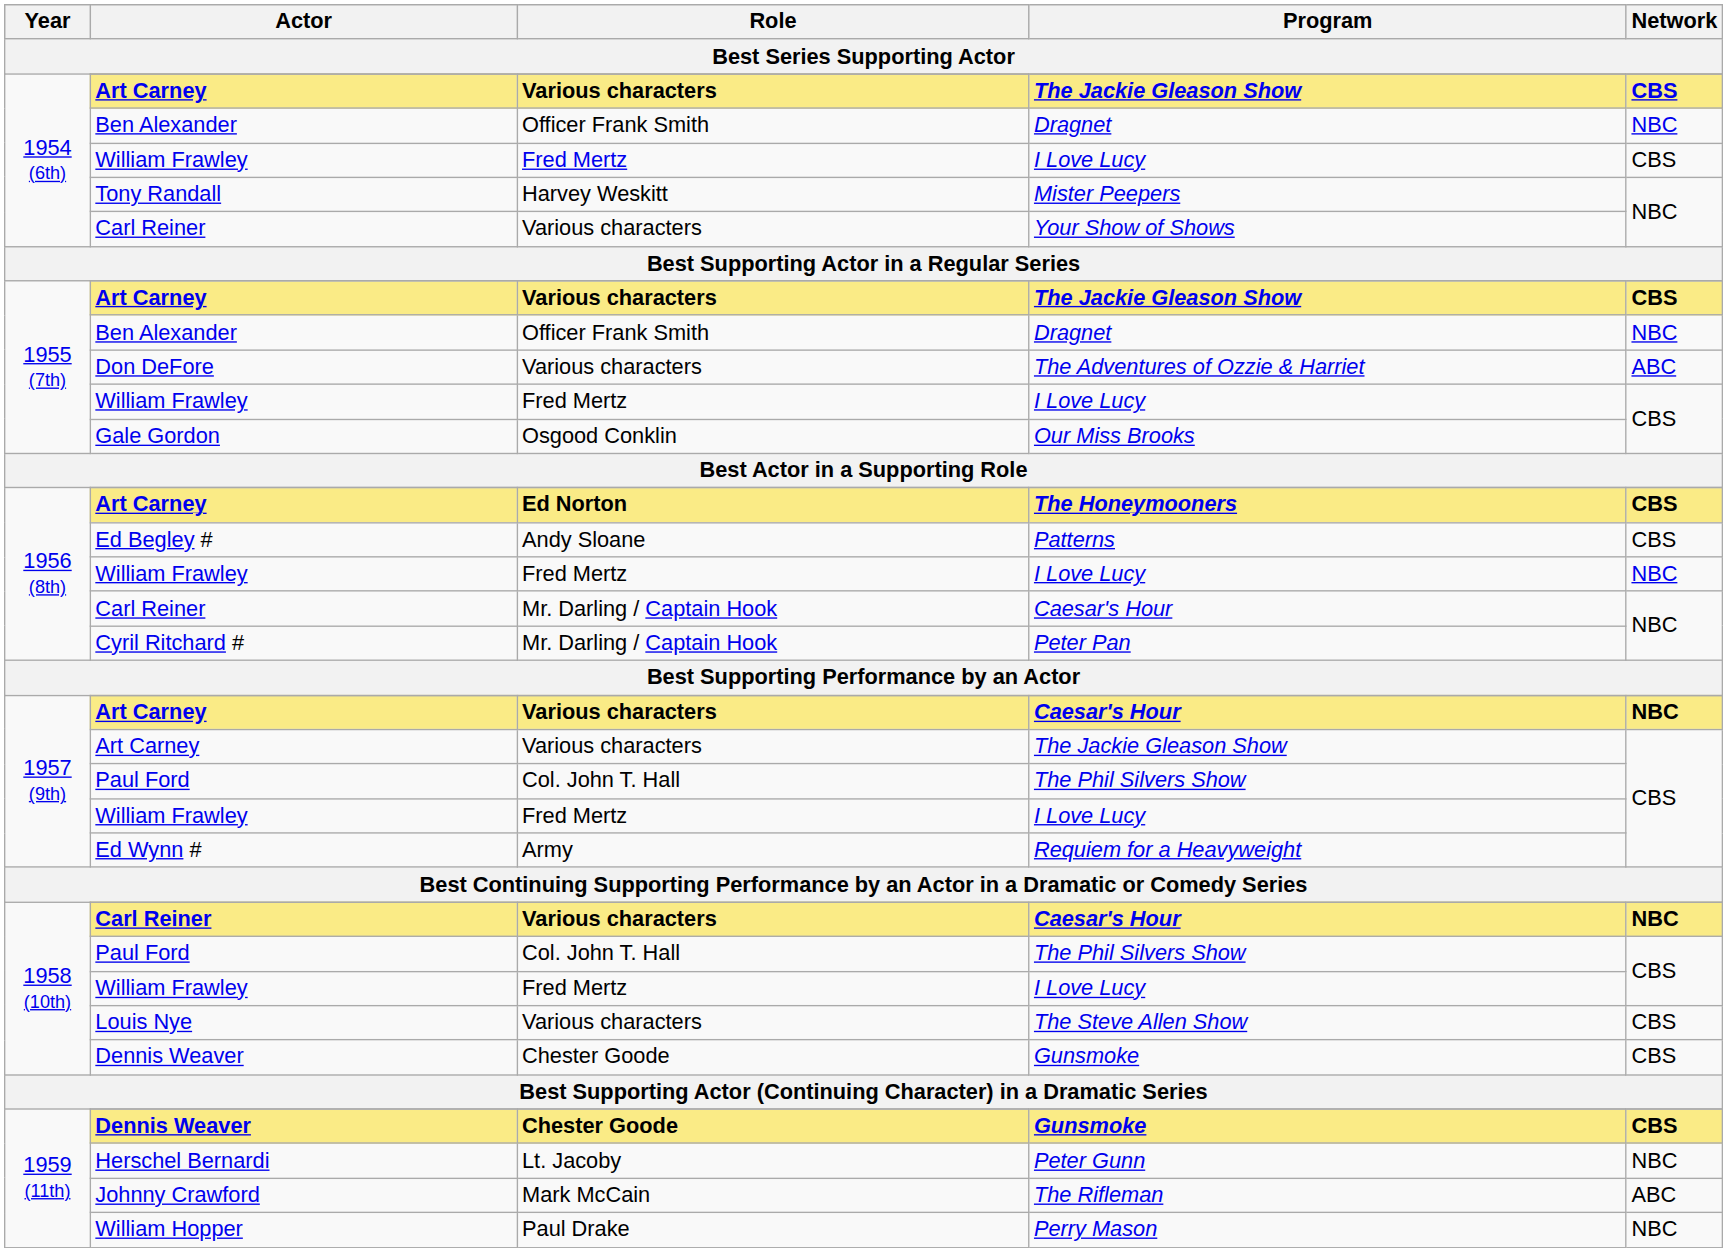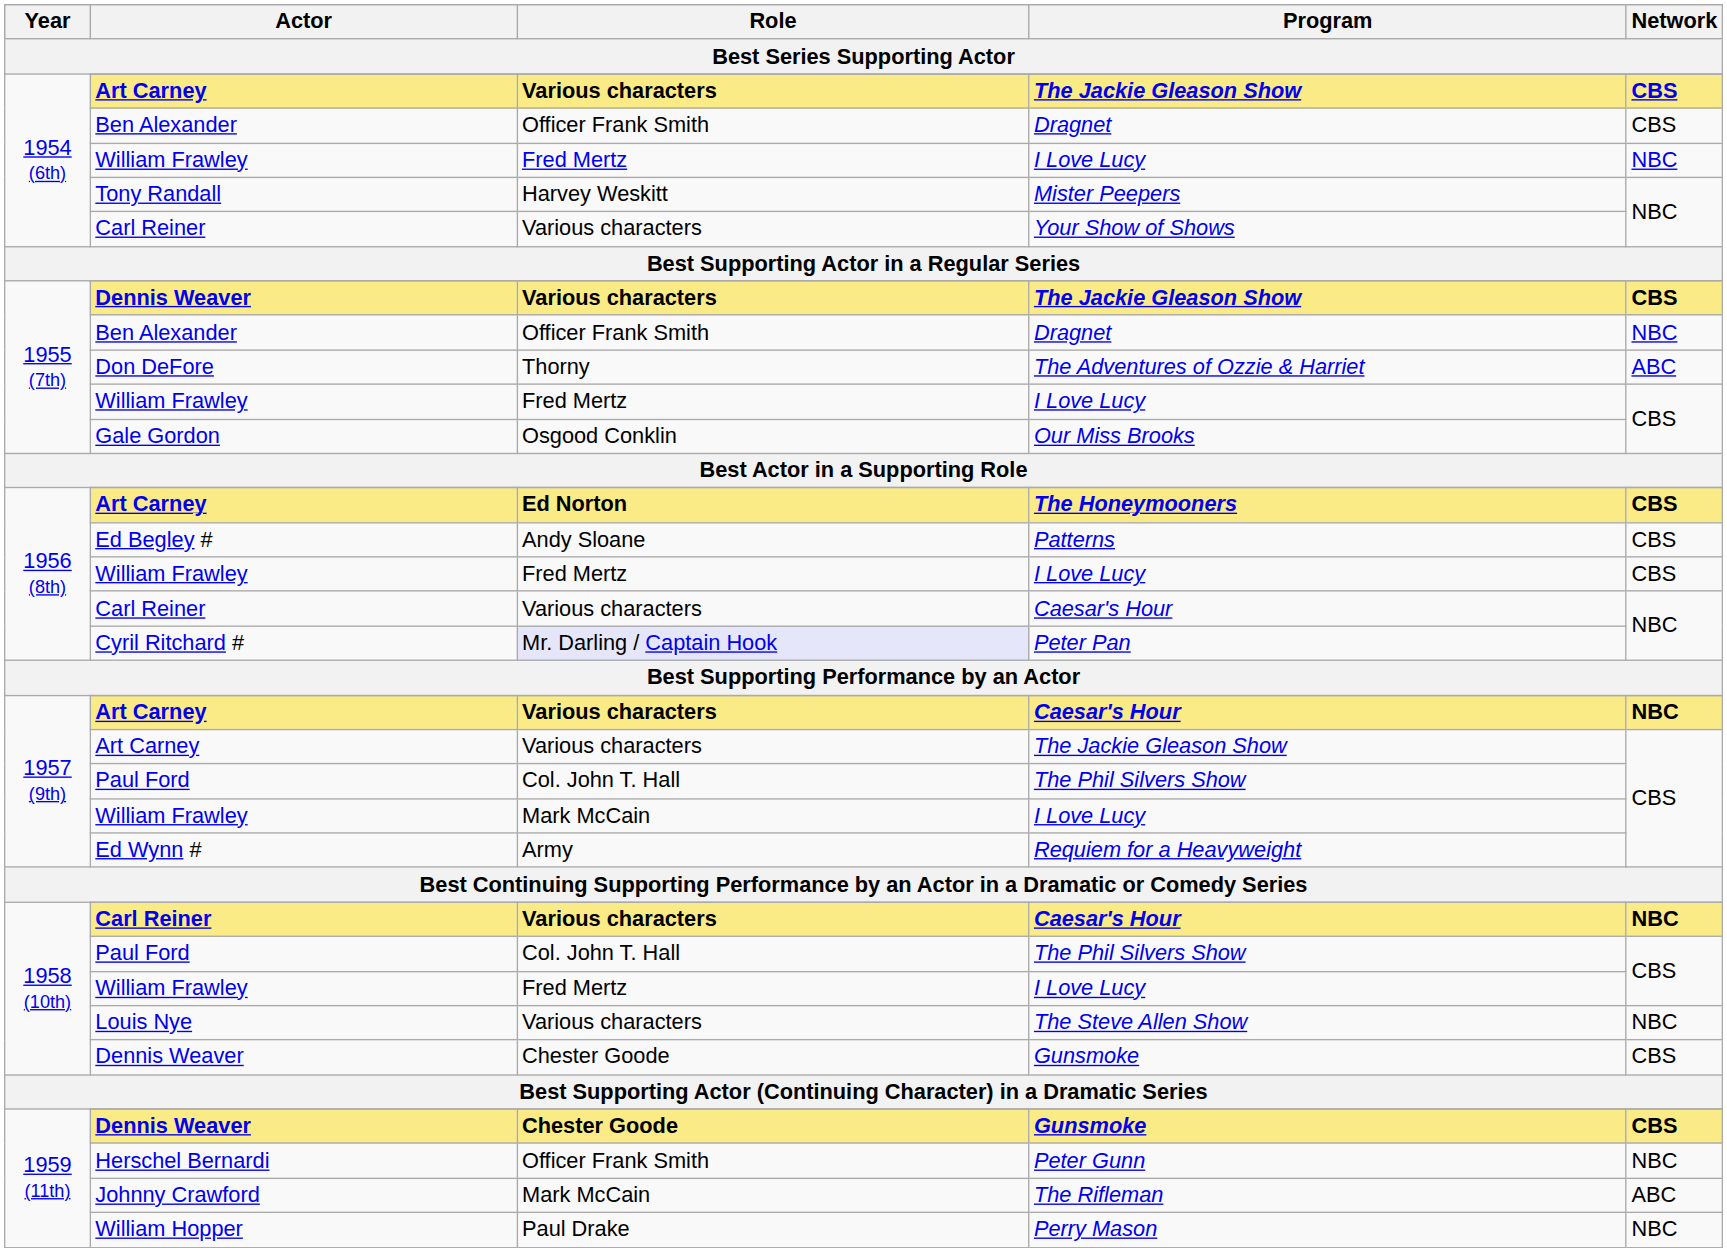1954 (6th) / Dragnet | Network: NBC -> CBS
1954 (6th) / I Love Lucy | Network: CBS -> NBC
1955 (7th) / The Jackie Gleason Show | Actor: Art Carney -> Dennis Weaver
The Adventures of Ozzie & Harriet | Role: Various characters -> Thorny
1956 (8th) / I Love Lucy | Network: NBC -> CBS
1956 (8th) / Caesar's Hour | Role: Mr. Darling / Captain Hook -> Various characters
Peter Pan | Role: no background -> lavender background
1957 (9th) / I Love Lucy | Role: Fred Mertz -> Mark McCain
The Steve Allen Show | Network: CBS -> NBC
Peter Gunn | Role: Lt. Jacoby -> Officer Frank Smith
